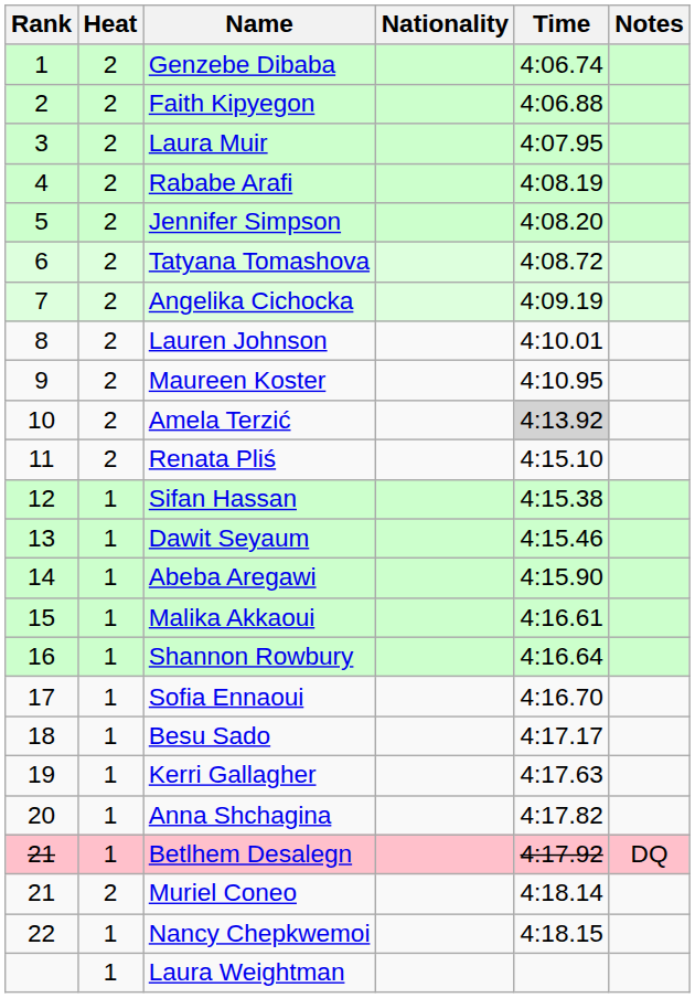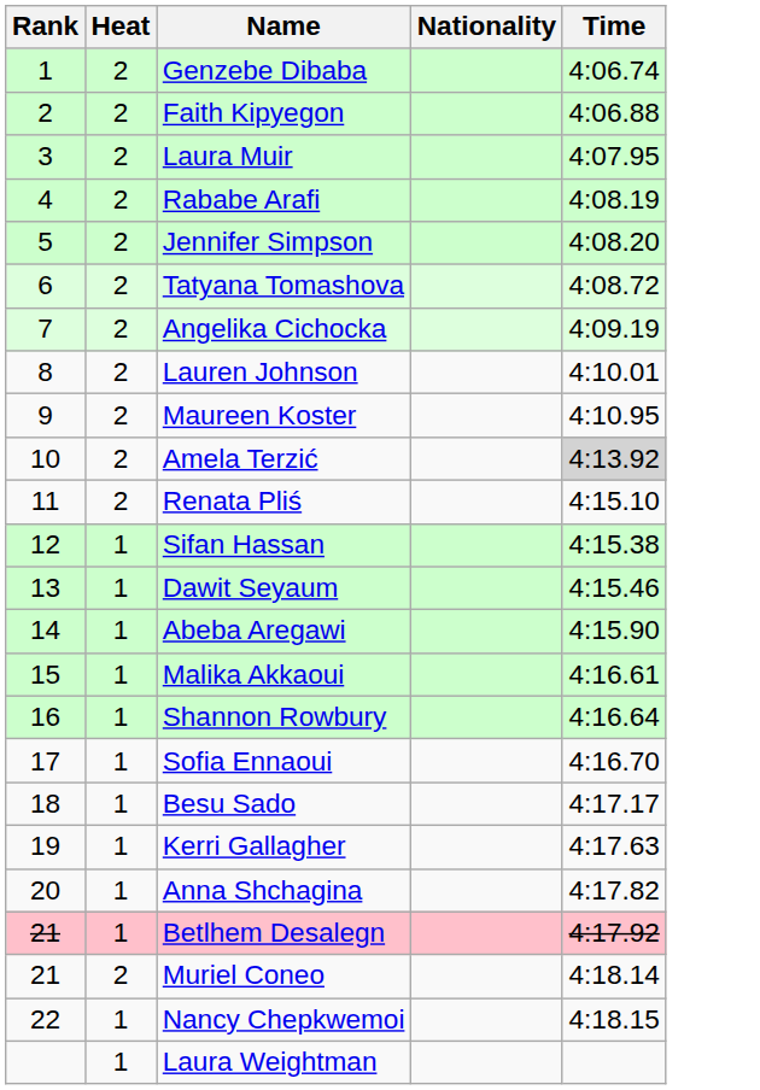- column: Notes | DQ
